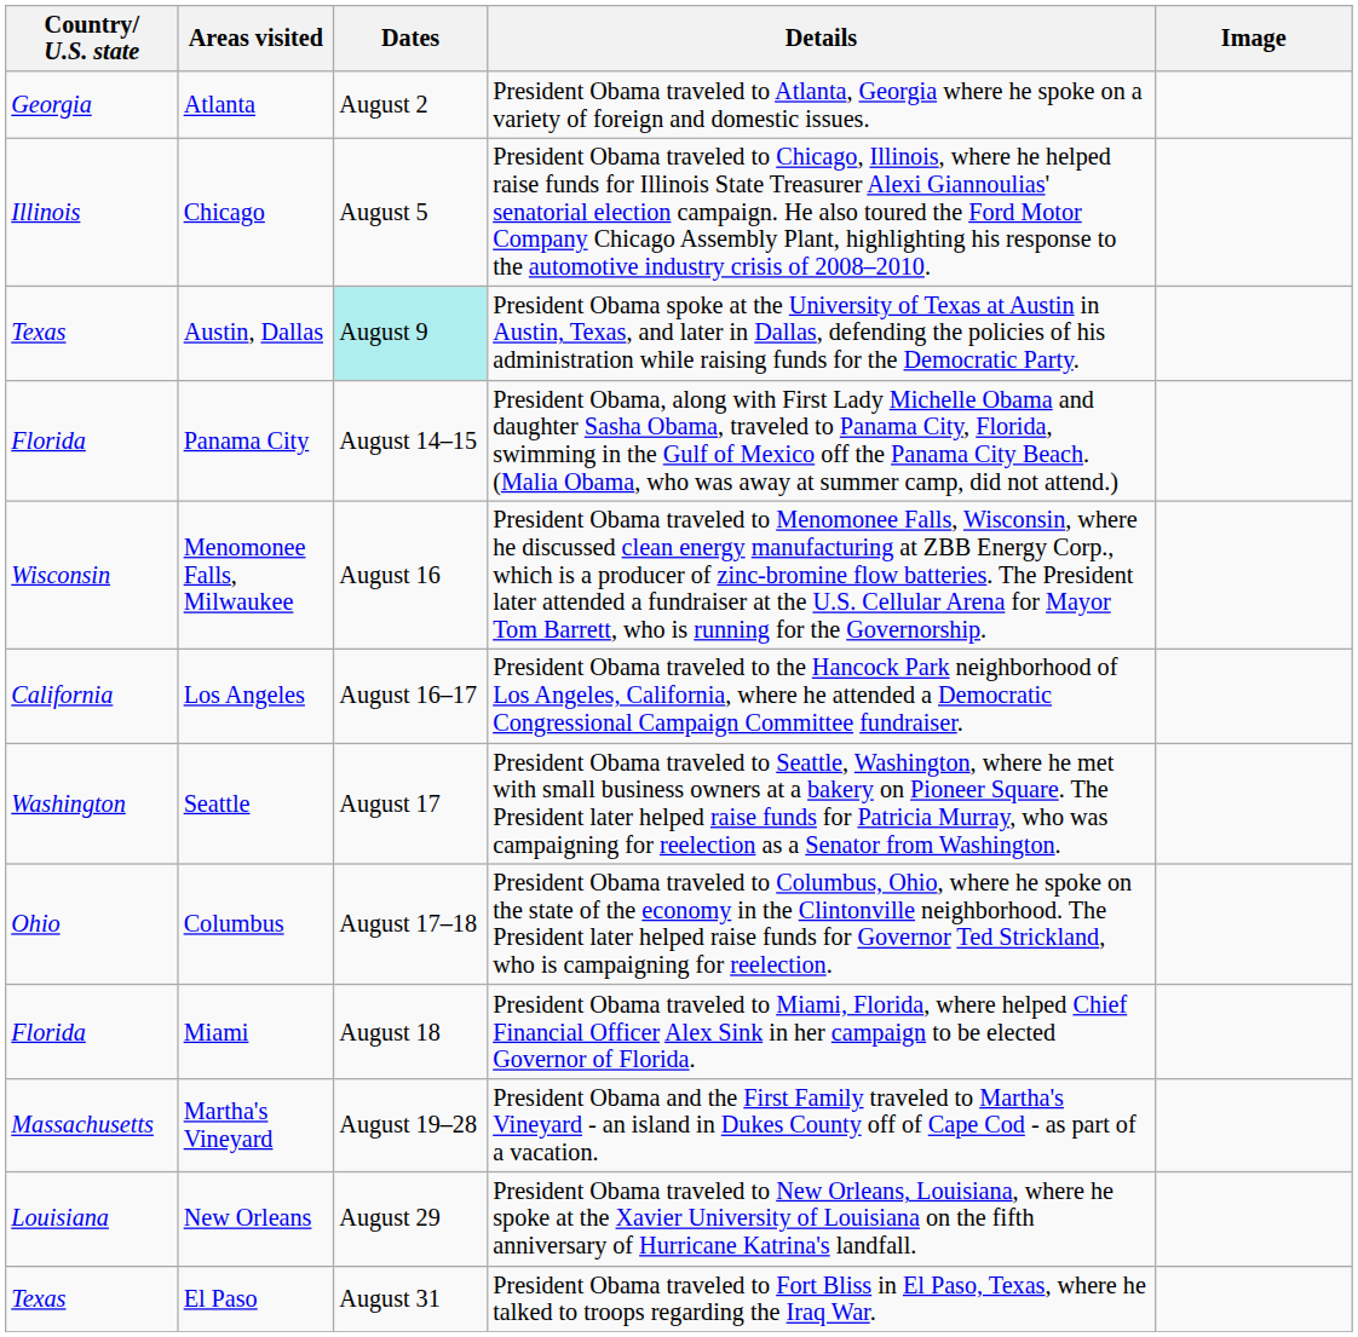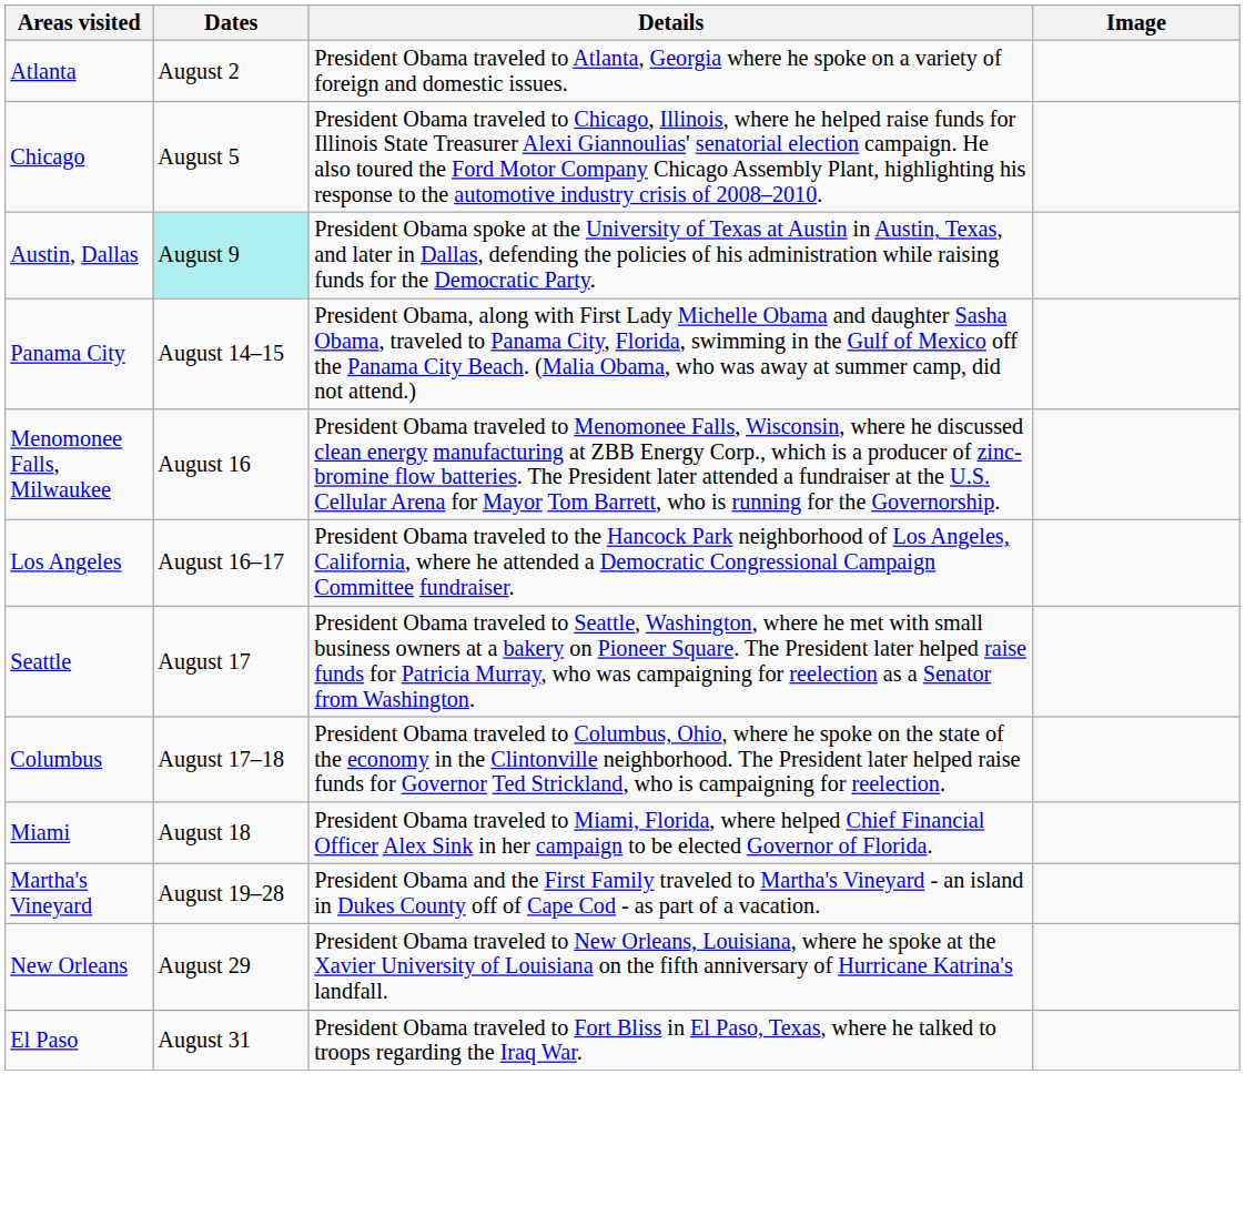- column: Country/ U.S. state | Georgia | Illinois | Texas | Florida | Wisconsin | California | Washington | Ohio | Florida | Massachusetts | Louisiana | Texas
